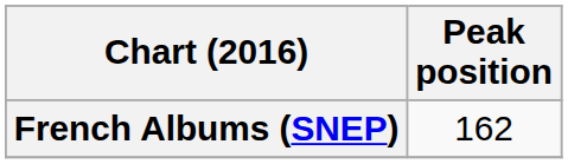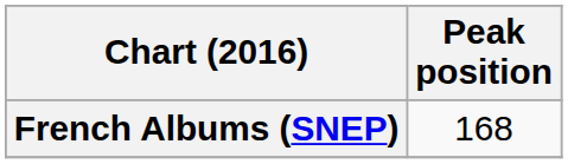French Albums (SNEP) | Peak position: 162 -> 168
